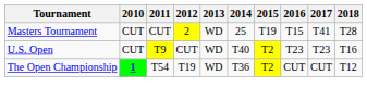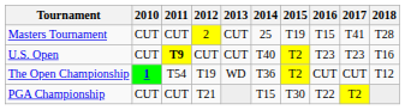Masters Tournament | 2013: WD -> CUT
U.S. Open | 2011: normal -> bold
U.S. Open | 2013: WD -> CUT
+ row: PGA Championship | CUT | CUT | T21 | T15 | T30 | T22 | T2
